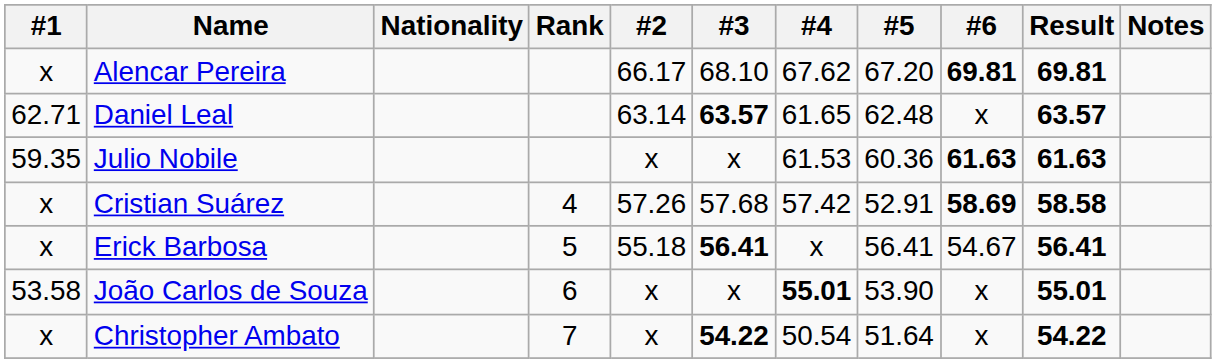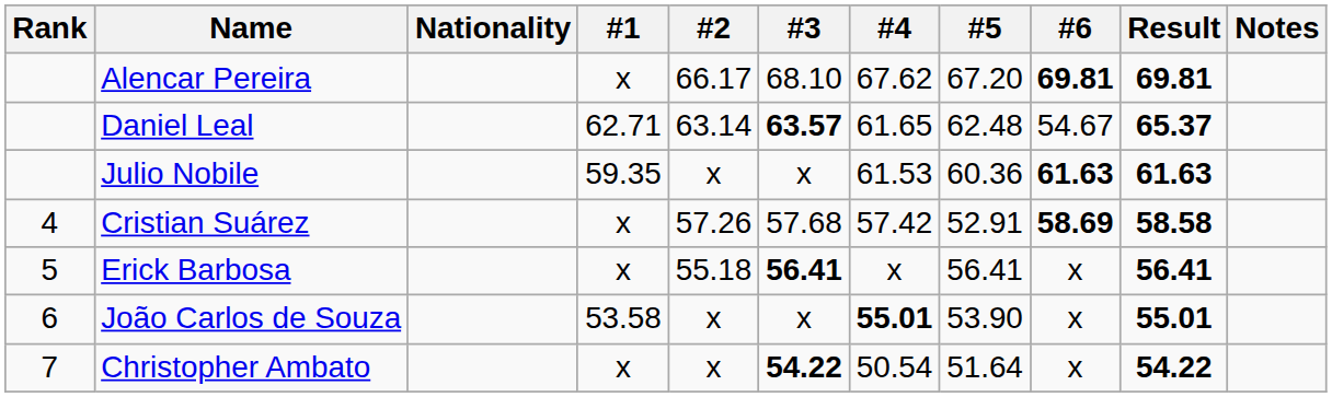columns swapped: Rank <-> #1
Daniel Leal | #6: x -> 54.67
Daniel Leal | Result: 63.57 -> 65.37
Erick Barbosa | #6: 54.67 -> x
